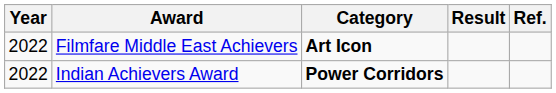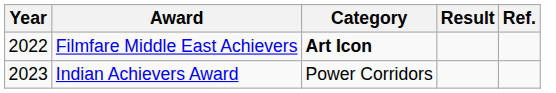Indian Achievers Award | Year: 2022 -> 2023
Indian Achievers Award | Category: bold -> normal
